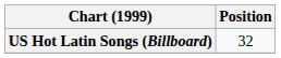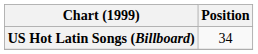US Hot Latin Songs (Billboard) | Position: 32 -> 34
